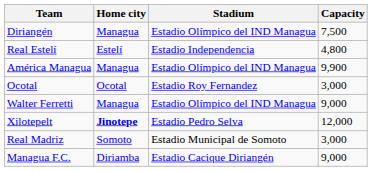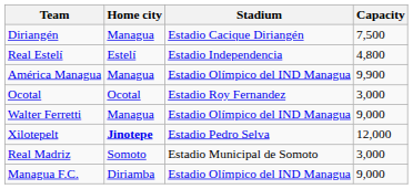Diriangén | Stadium: Estadio Olímpico del IND Managua -> Estadio Cacique Diriangén
Managua F.C. | Stadium: Estadio Cacique Diriangén -> Estadio Olímpico del IND Managua
